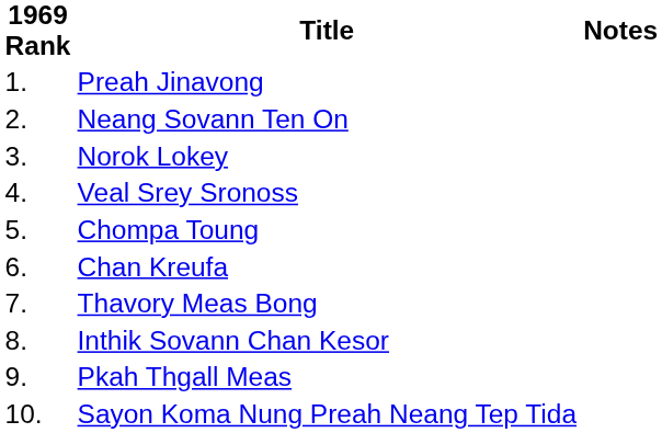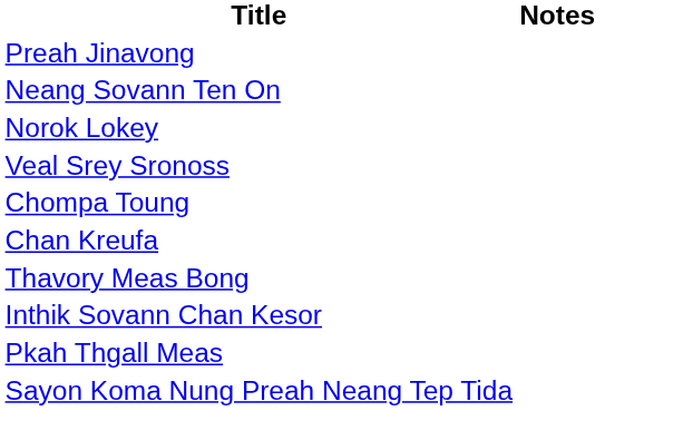- column: 1969 Rank | 1. | 2. | 3. | 4. | 5. | 6. | 7. | 8. | 9. | 10.
